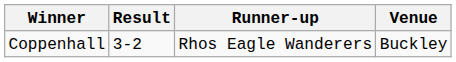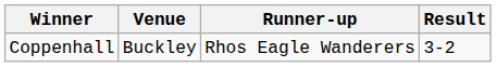columns swapped: Result <-> Venue
